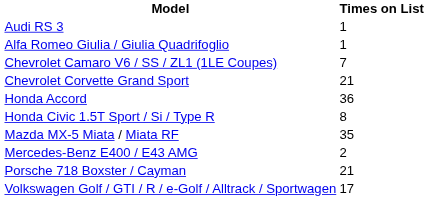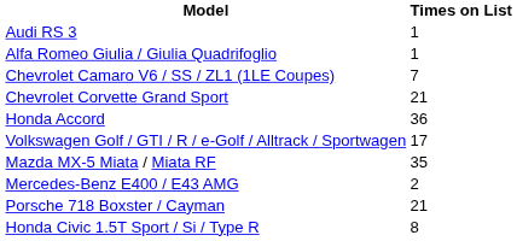rows swapped: Honda Civic 1.5T Sport / Si / Type R <-> Volkswagen Golf / GTI / R / e-Golf / Alltrack / Sportwagen
